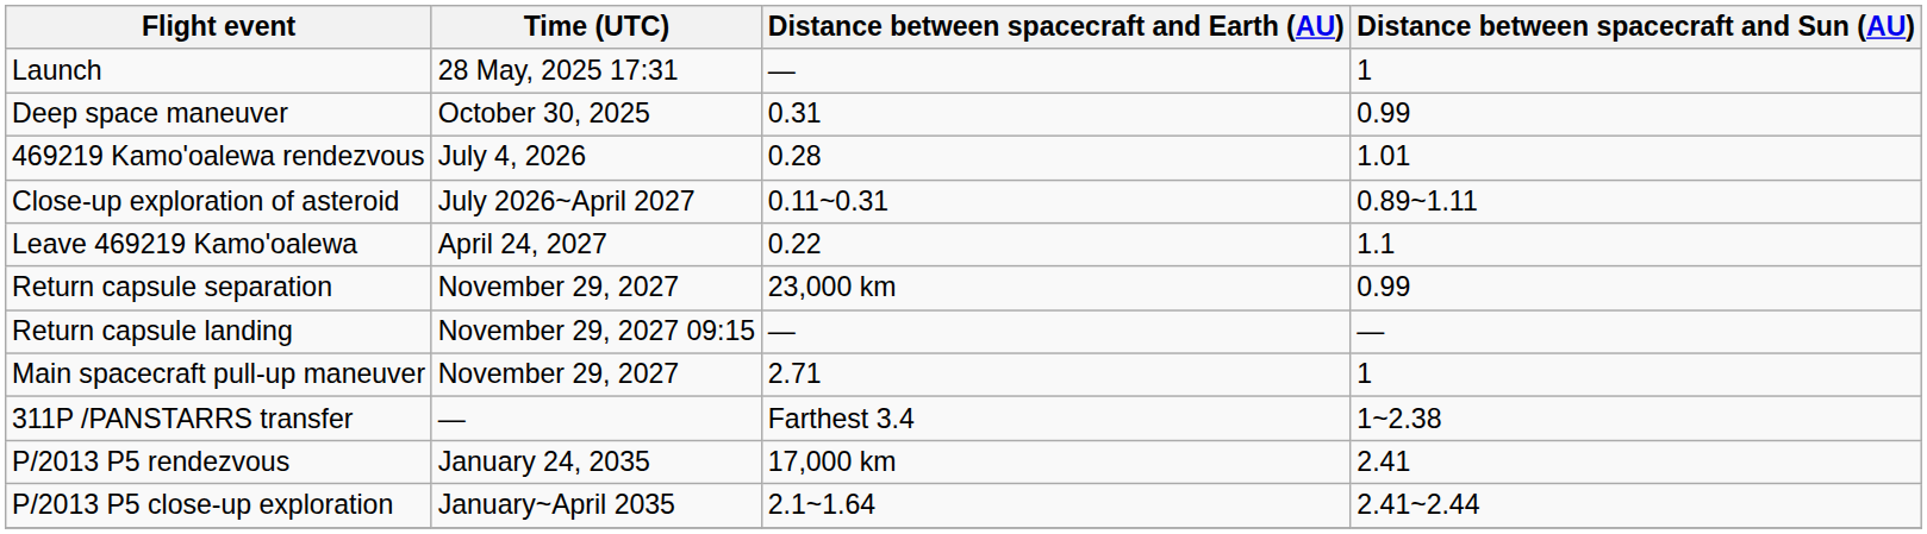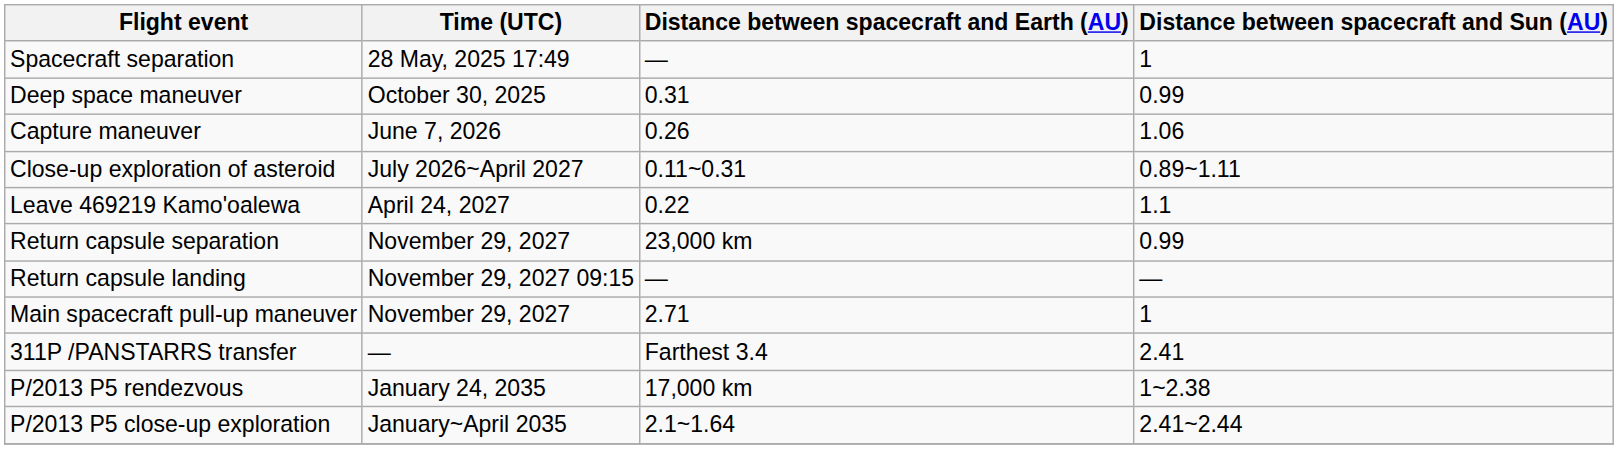- row: Launch | 28 May, 2025 17:31 | — | 1
+ row: Spacecraft separation | 28 May, 2025 17:49 | — | 1
+ row: Capture maneuver | June 7, 2026 | 0.26 | 1.06
- row: 469219 Kamo'oalewa rendezvous | July 4, 2026 | 0.28 | 1.01
311P /PANSTARRS transfer | Distance between spacecraft and Sun (AU): 1~2.38 -> 2.41
P/2013 P5 rendezvous | Distance between spacecraft and Sun (AU): 2.41 -> 1~2.38
